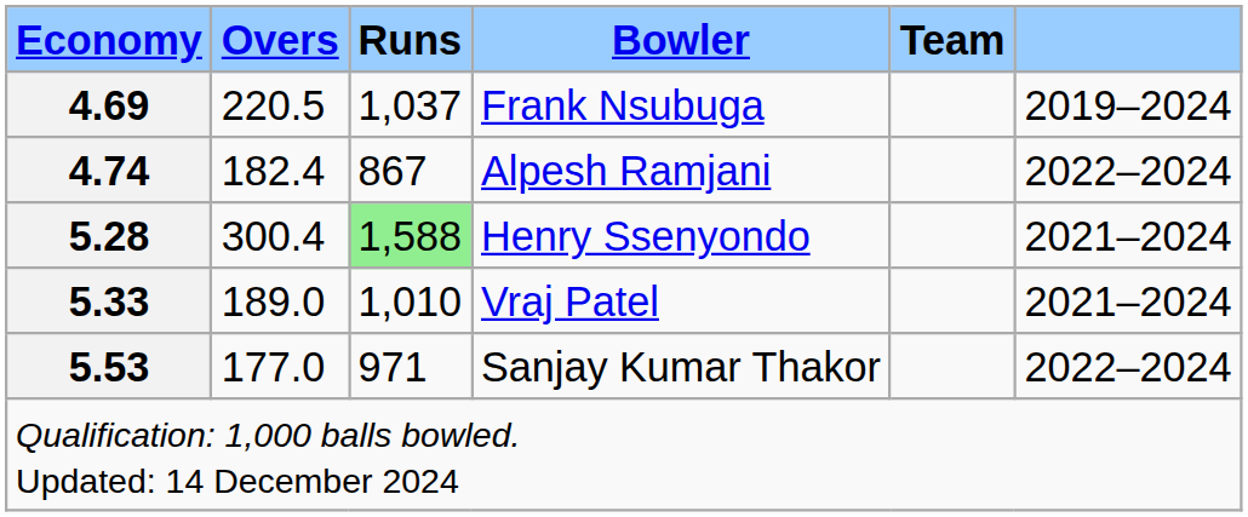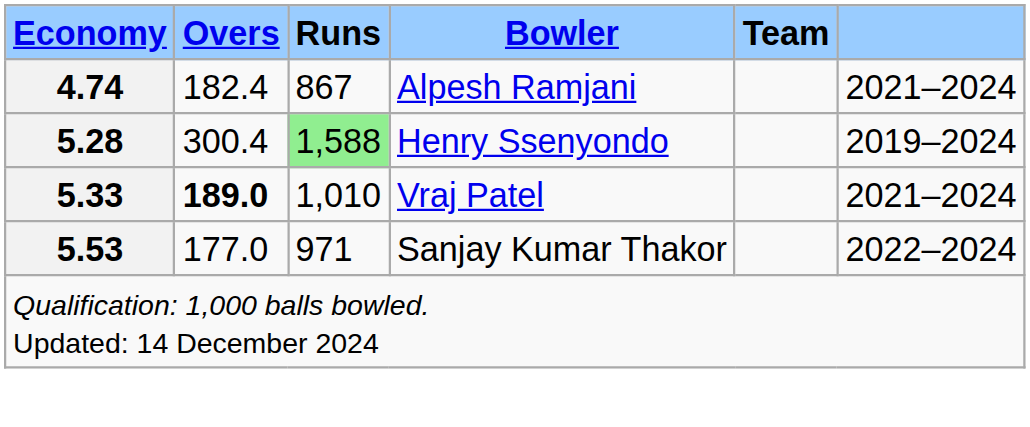- row: 4.69 | 220.5 | 1,037 | Frank Nsubuga | 2019–2024
Alpesh Ramjani | column 6: 2022–2024 -> 2021–2024
Henry Ssenyondo | column 6: 2021–2024 -> 2019–2024
Vraj Patel | Overs: normal -> bold
